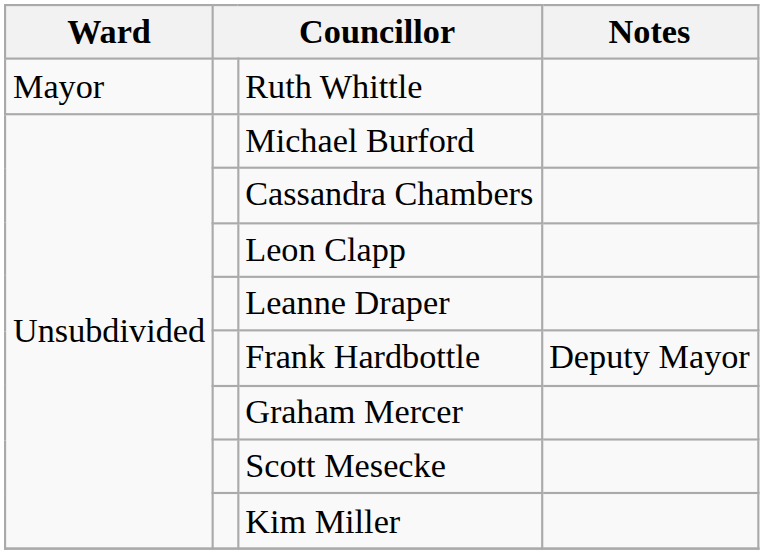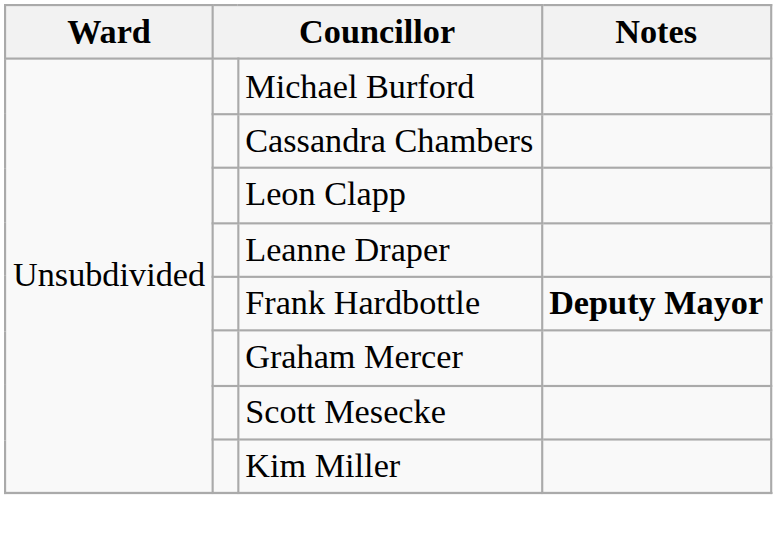- row: Mayor | Ruth Whittle
Frank Hardbottle | Notes: normal -> bold
